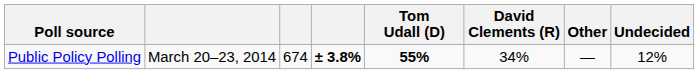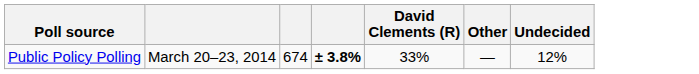- column: Tom Udall (D) | 55%
Public Policy Polling | David Clements (R): 34% -> 33%
